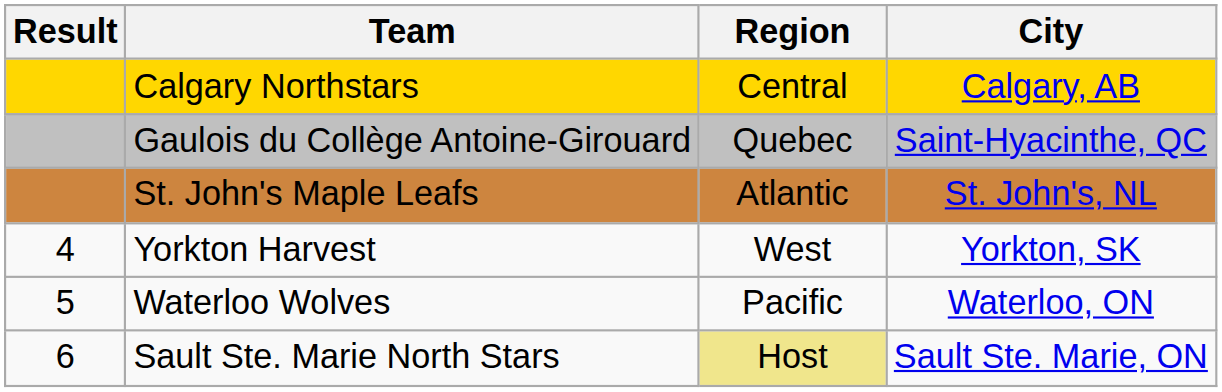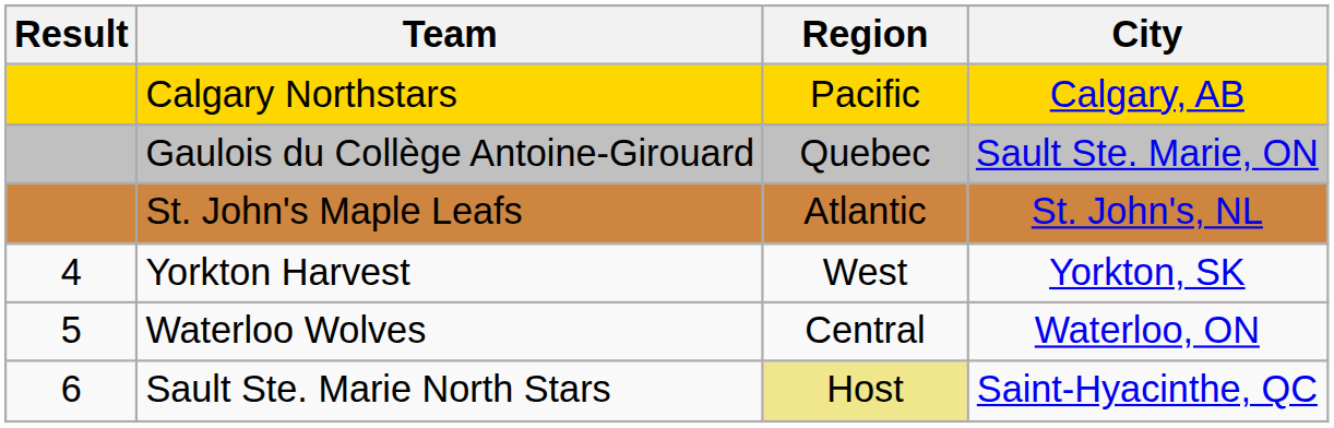Calgary Northstars | Region: Central -> Pacific
Gaulois du Collège Antoine-Girouard | City: Saint-Hyacinthe, QC -> Sault Ste. Marie, ON
Waterloo Wolves | Region: Pacific -> Central
Sault Ste. Marie North Stars | City: Sault Ste. Marie, ON -> Saint-Hyacinthe, QC
